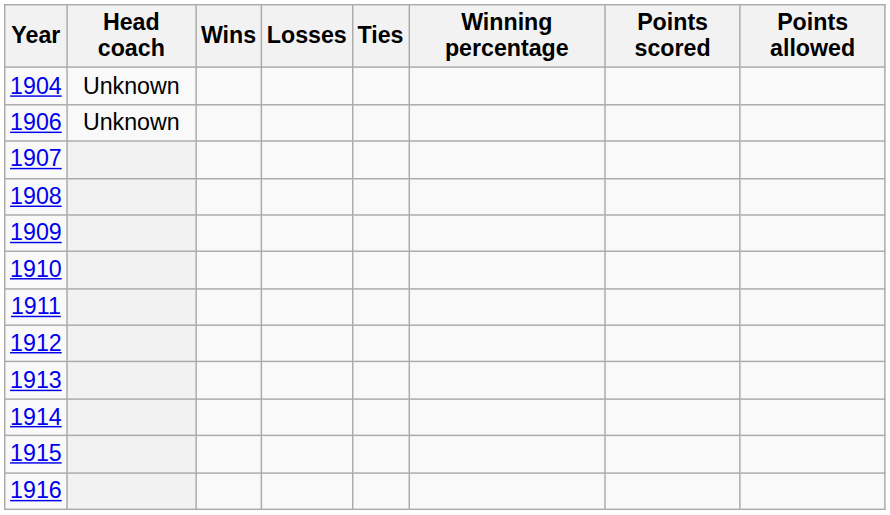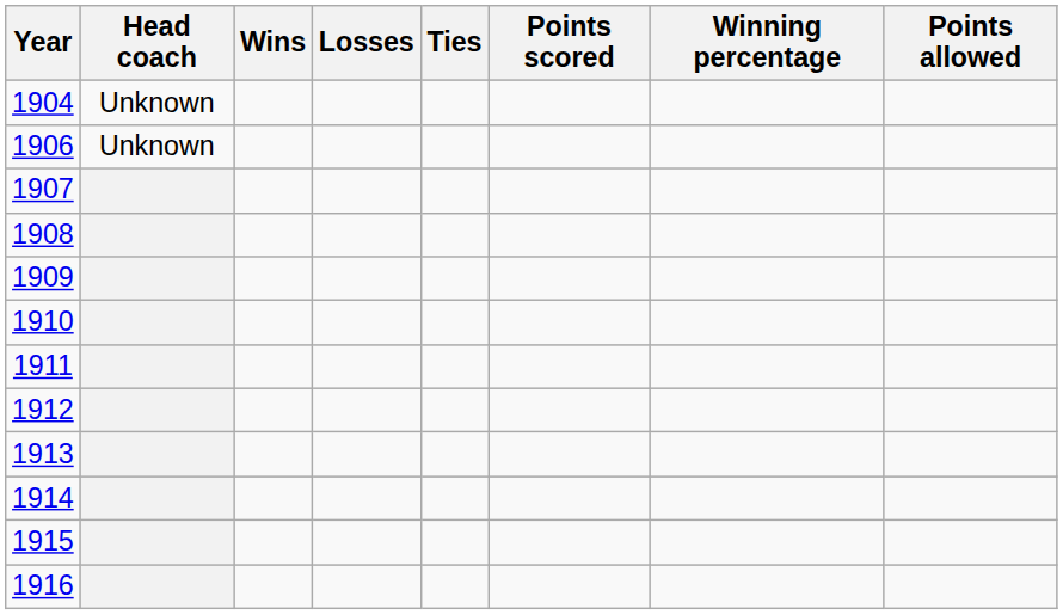columns swapped: Winning percentage <-> Points scored
